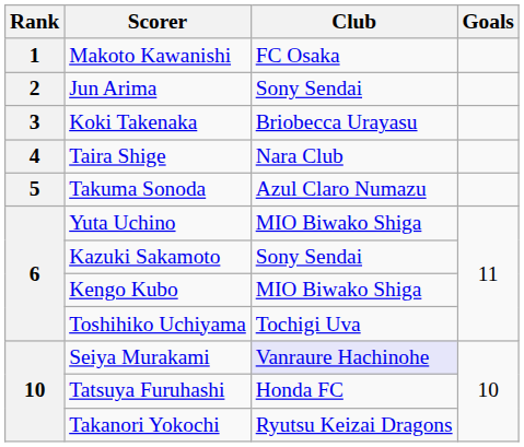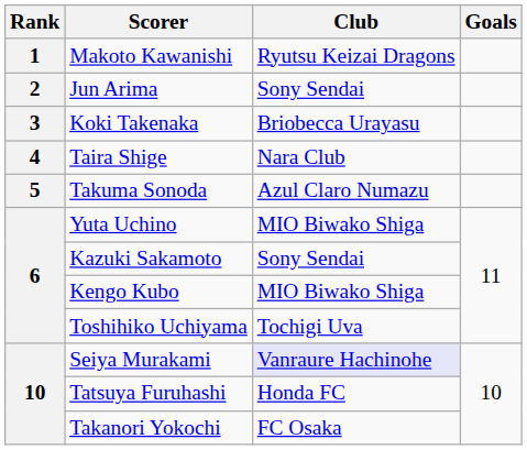Makoto Kawanishi | Club: FC Osaka -> Ryutsu Keizai Dragons
Takanori Yokochi | Club: Ryutsu Keizai Dragons -> FC Osaka
